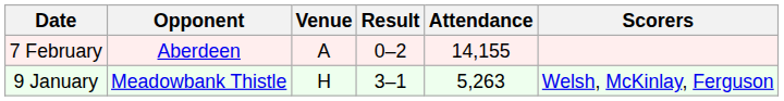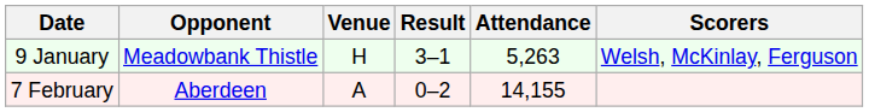rows swapped: 9 January <-> 7 February
